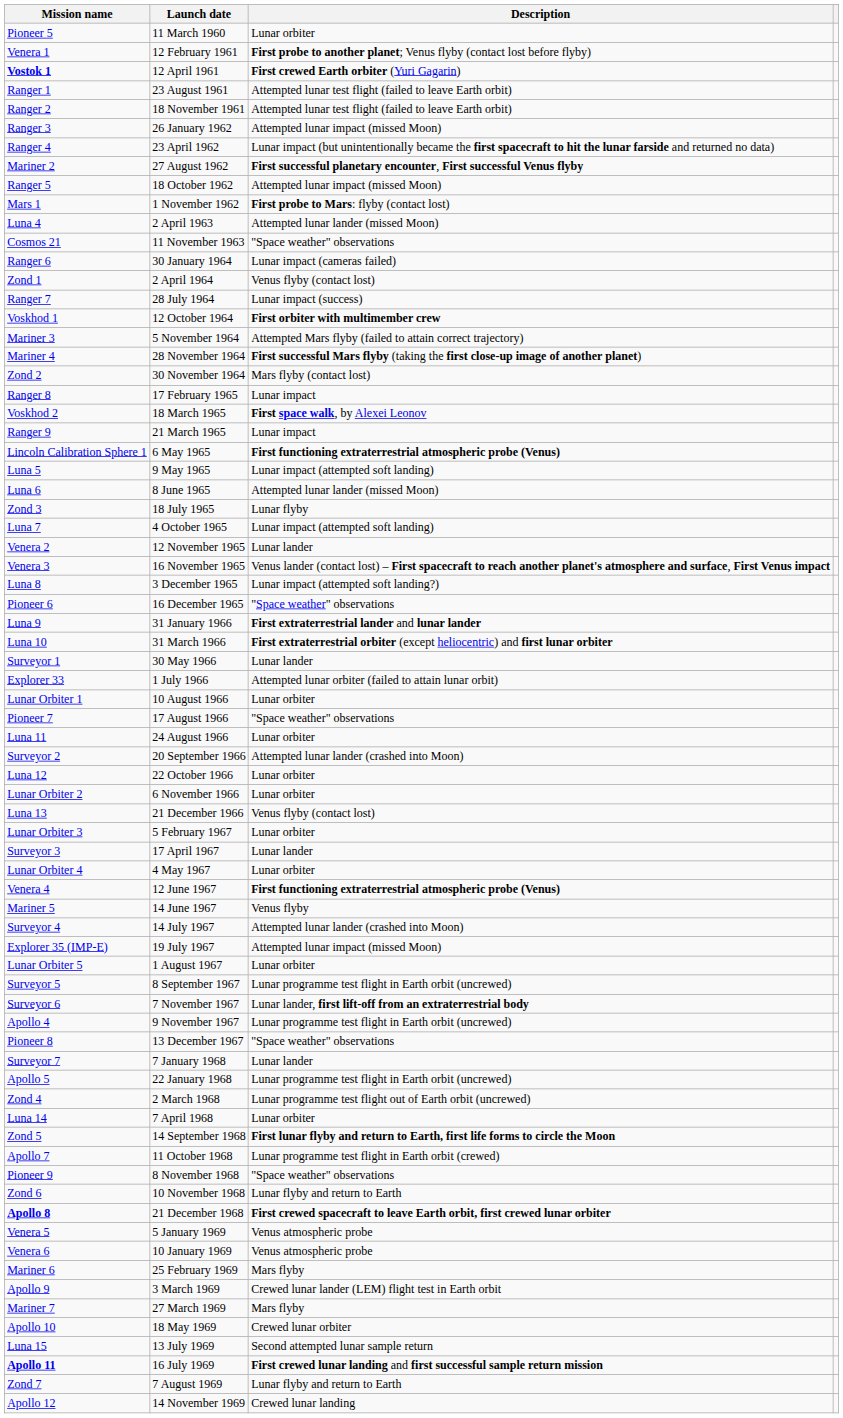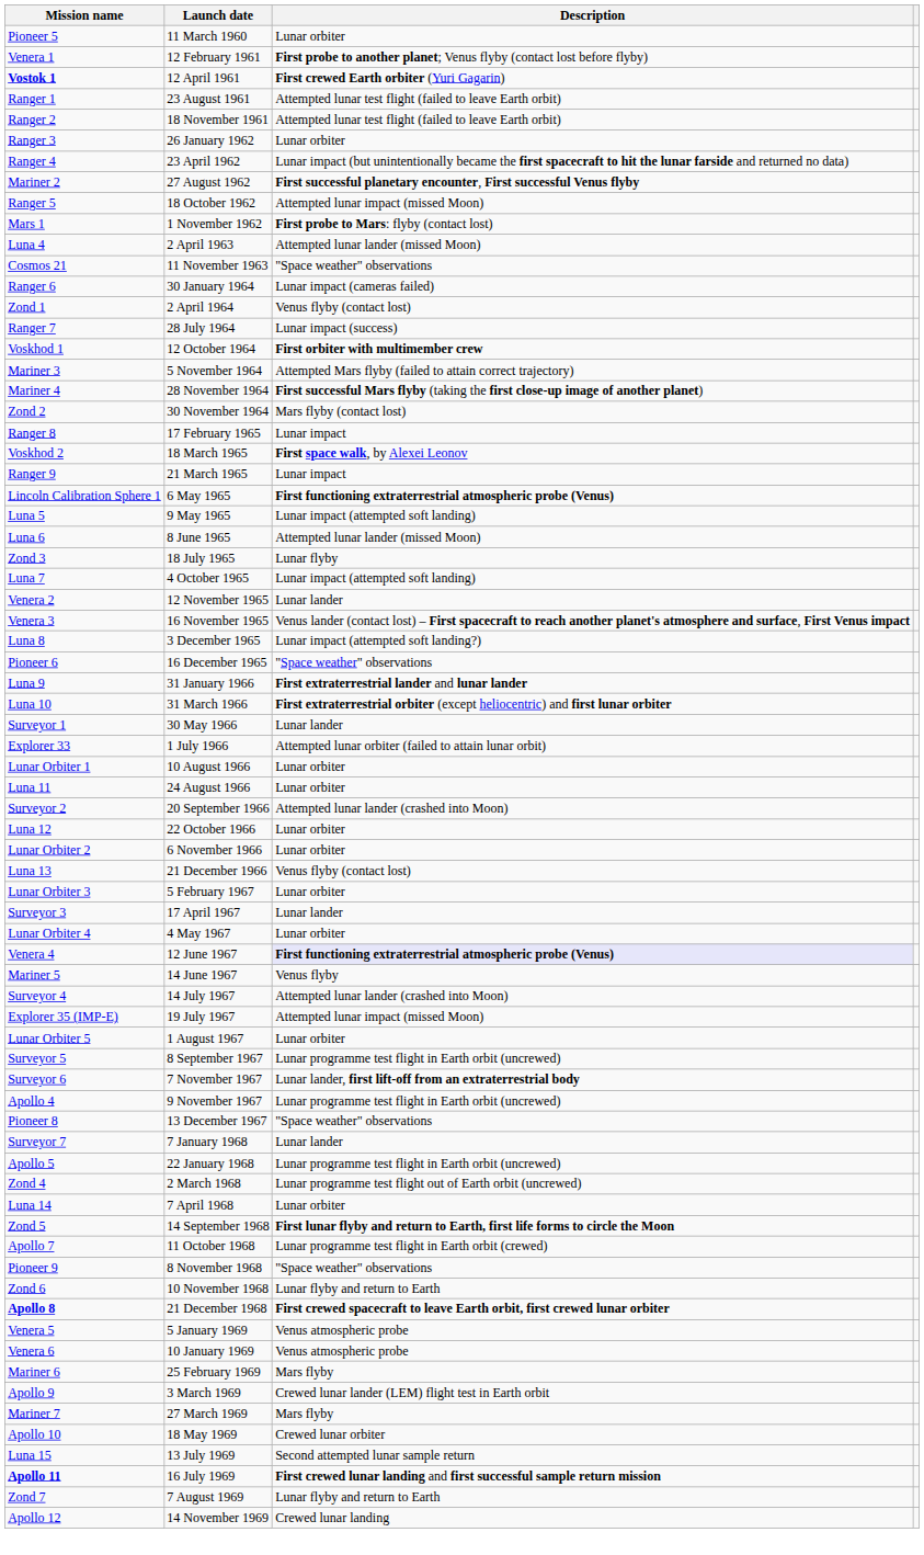Ranger 3 | Description: Attempted lunar impact (missed Moon) -> Lunar orbiter
- row: Pioneer 7 | 17 August 1966 | "Space weather" observations
Venera 4 | Description: no background -> lavender background
